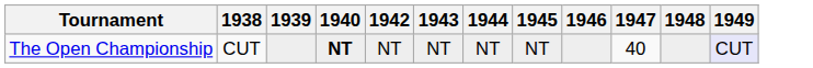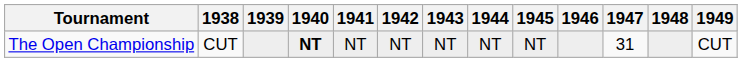+ column: 1941 | NT
The Open Championship | 1947: 40 -> 31
The Open Championship | 1949: lavender background -> no background
